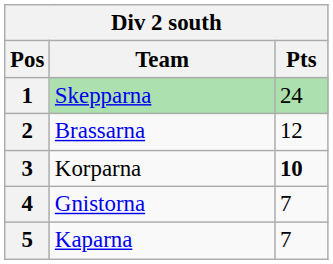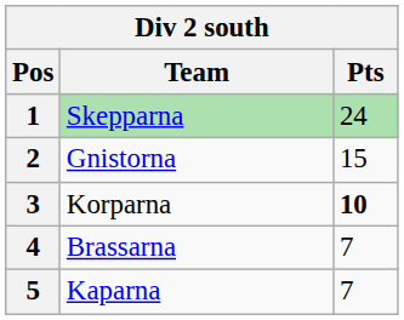2 | Team: Brassarna -> Gnistorna
2 | Pts: 12 -> 15
4 | Team: Gnistorna -> Brassarna
